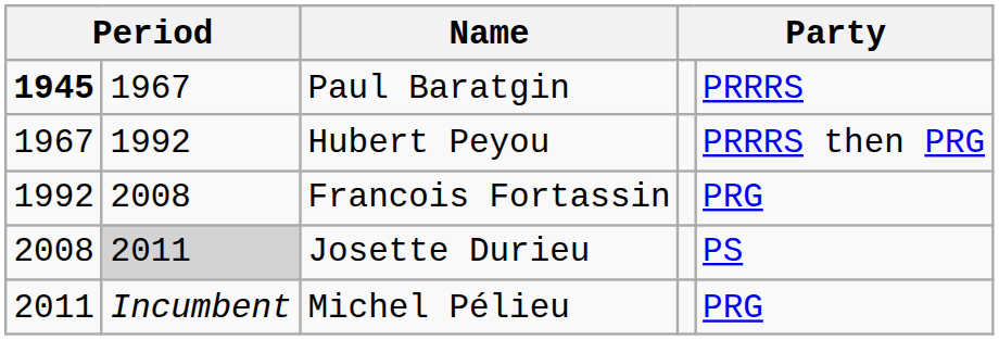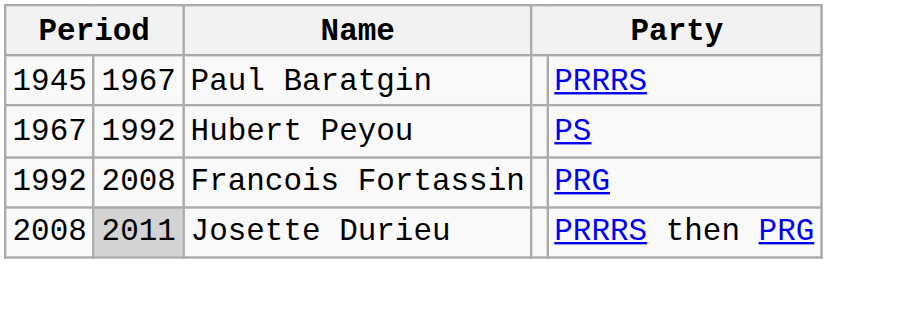Paul Baratgin | column 1: bold -> normal
Hubert Peyou | column 5: PRRRS then PRG -> PS
Josette Durieu | column 5: PS -> PRRRS then PRG
- row: 2011 | Incumbent | Michel Pélieu | PRG
